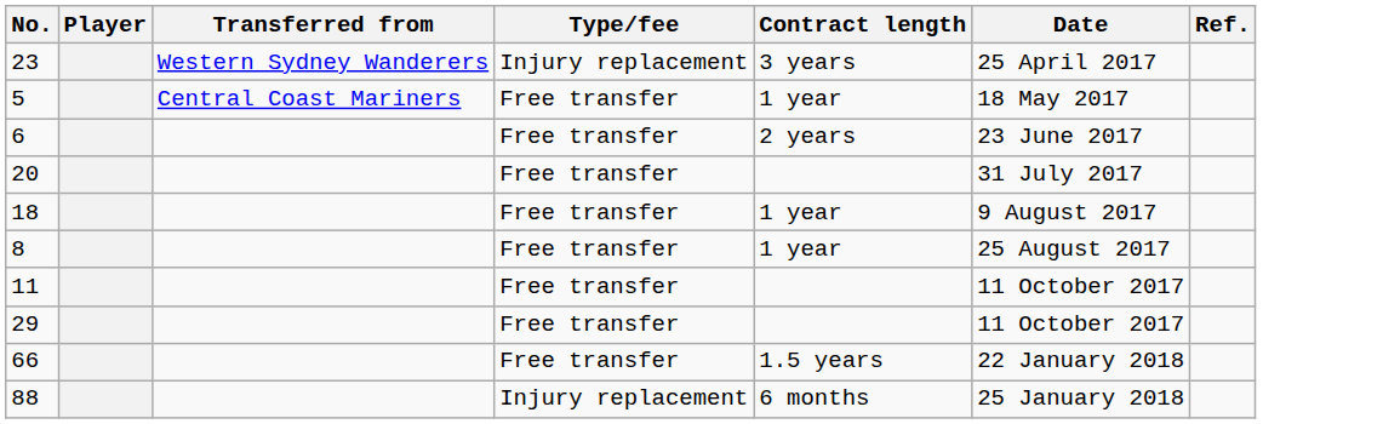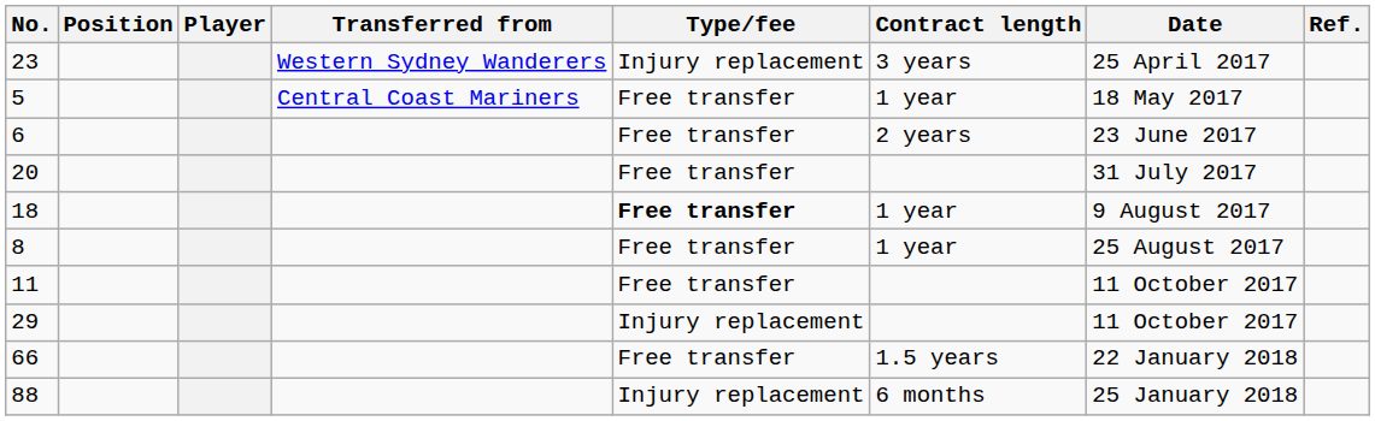+ column: Position
18 | Type/fee: normal -> bold
29 | Type/fee: Free transfer -> Injury replacement
